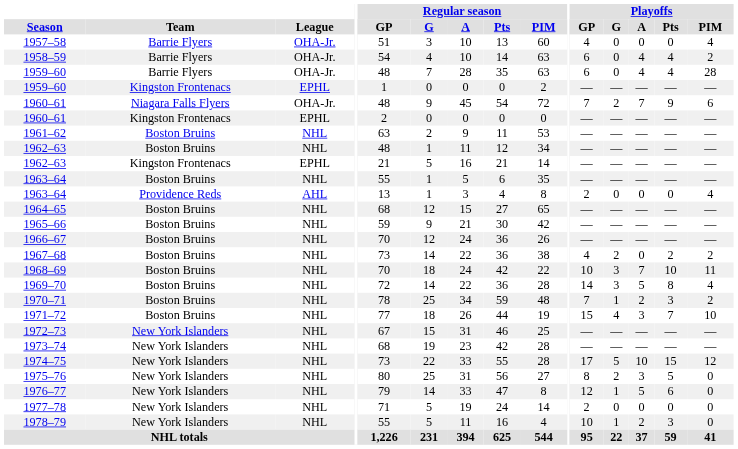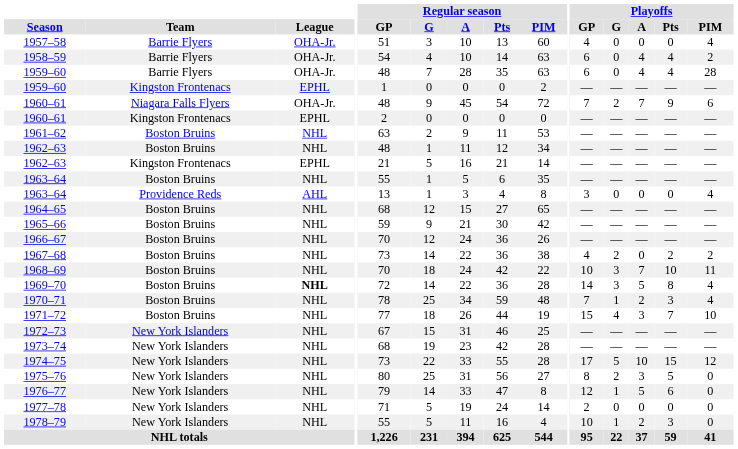1963–64 / Providence Reds | Playoffs / GP: 2 -> 3
1969–70 | League: normal -> bold
1970–71 | Playoffs / PIM: 2 -> 4
